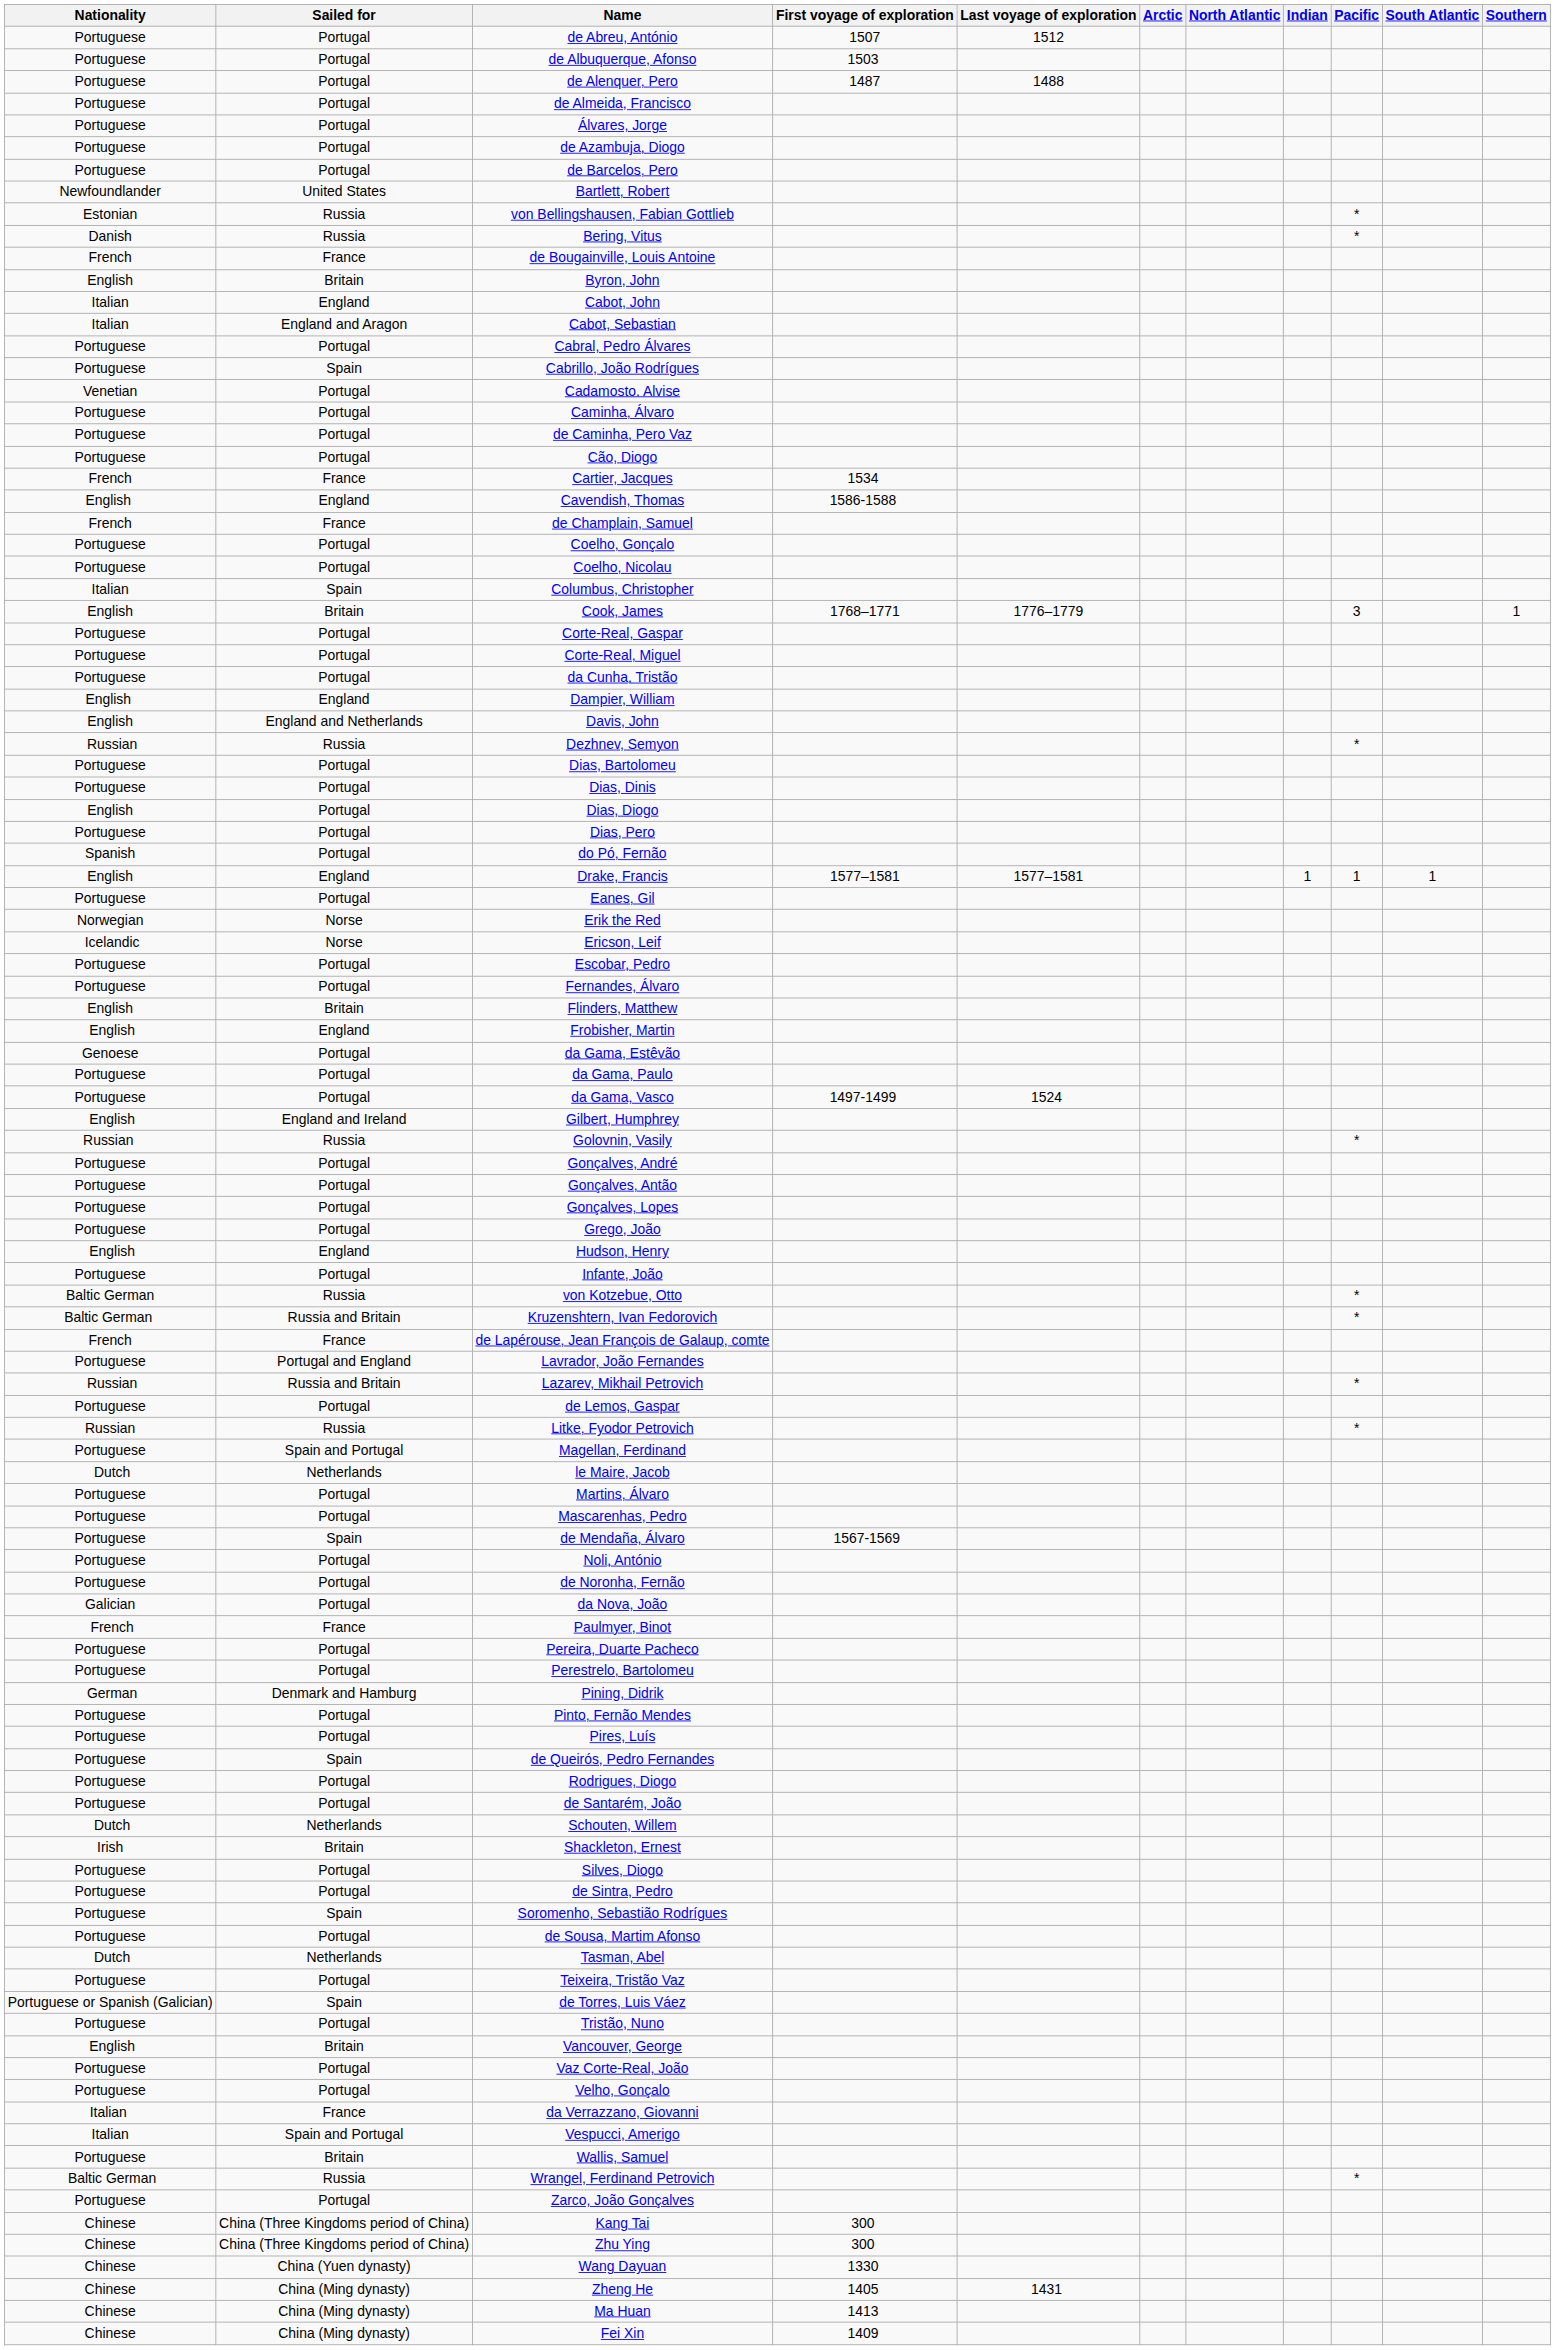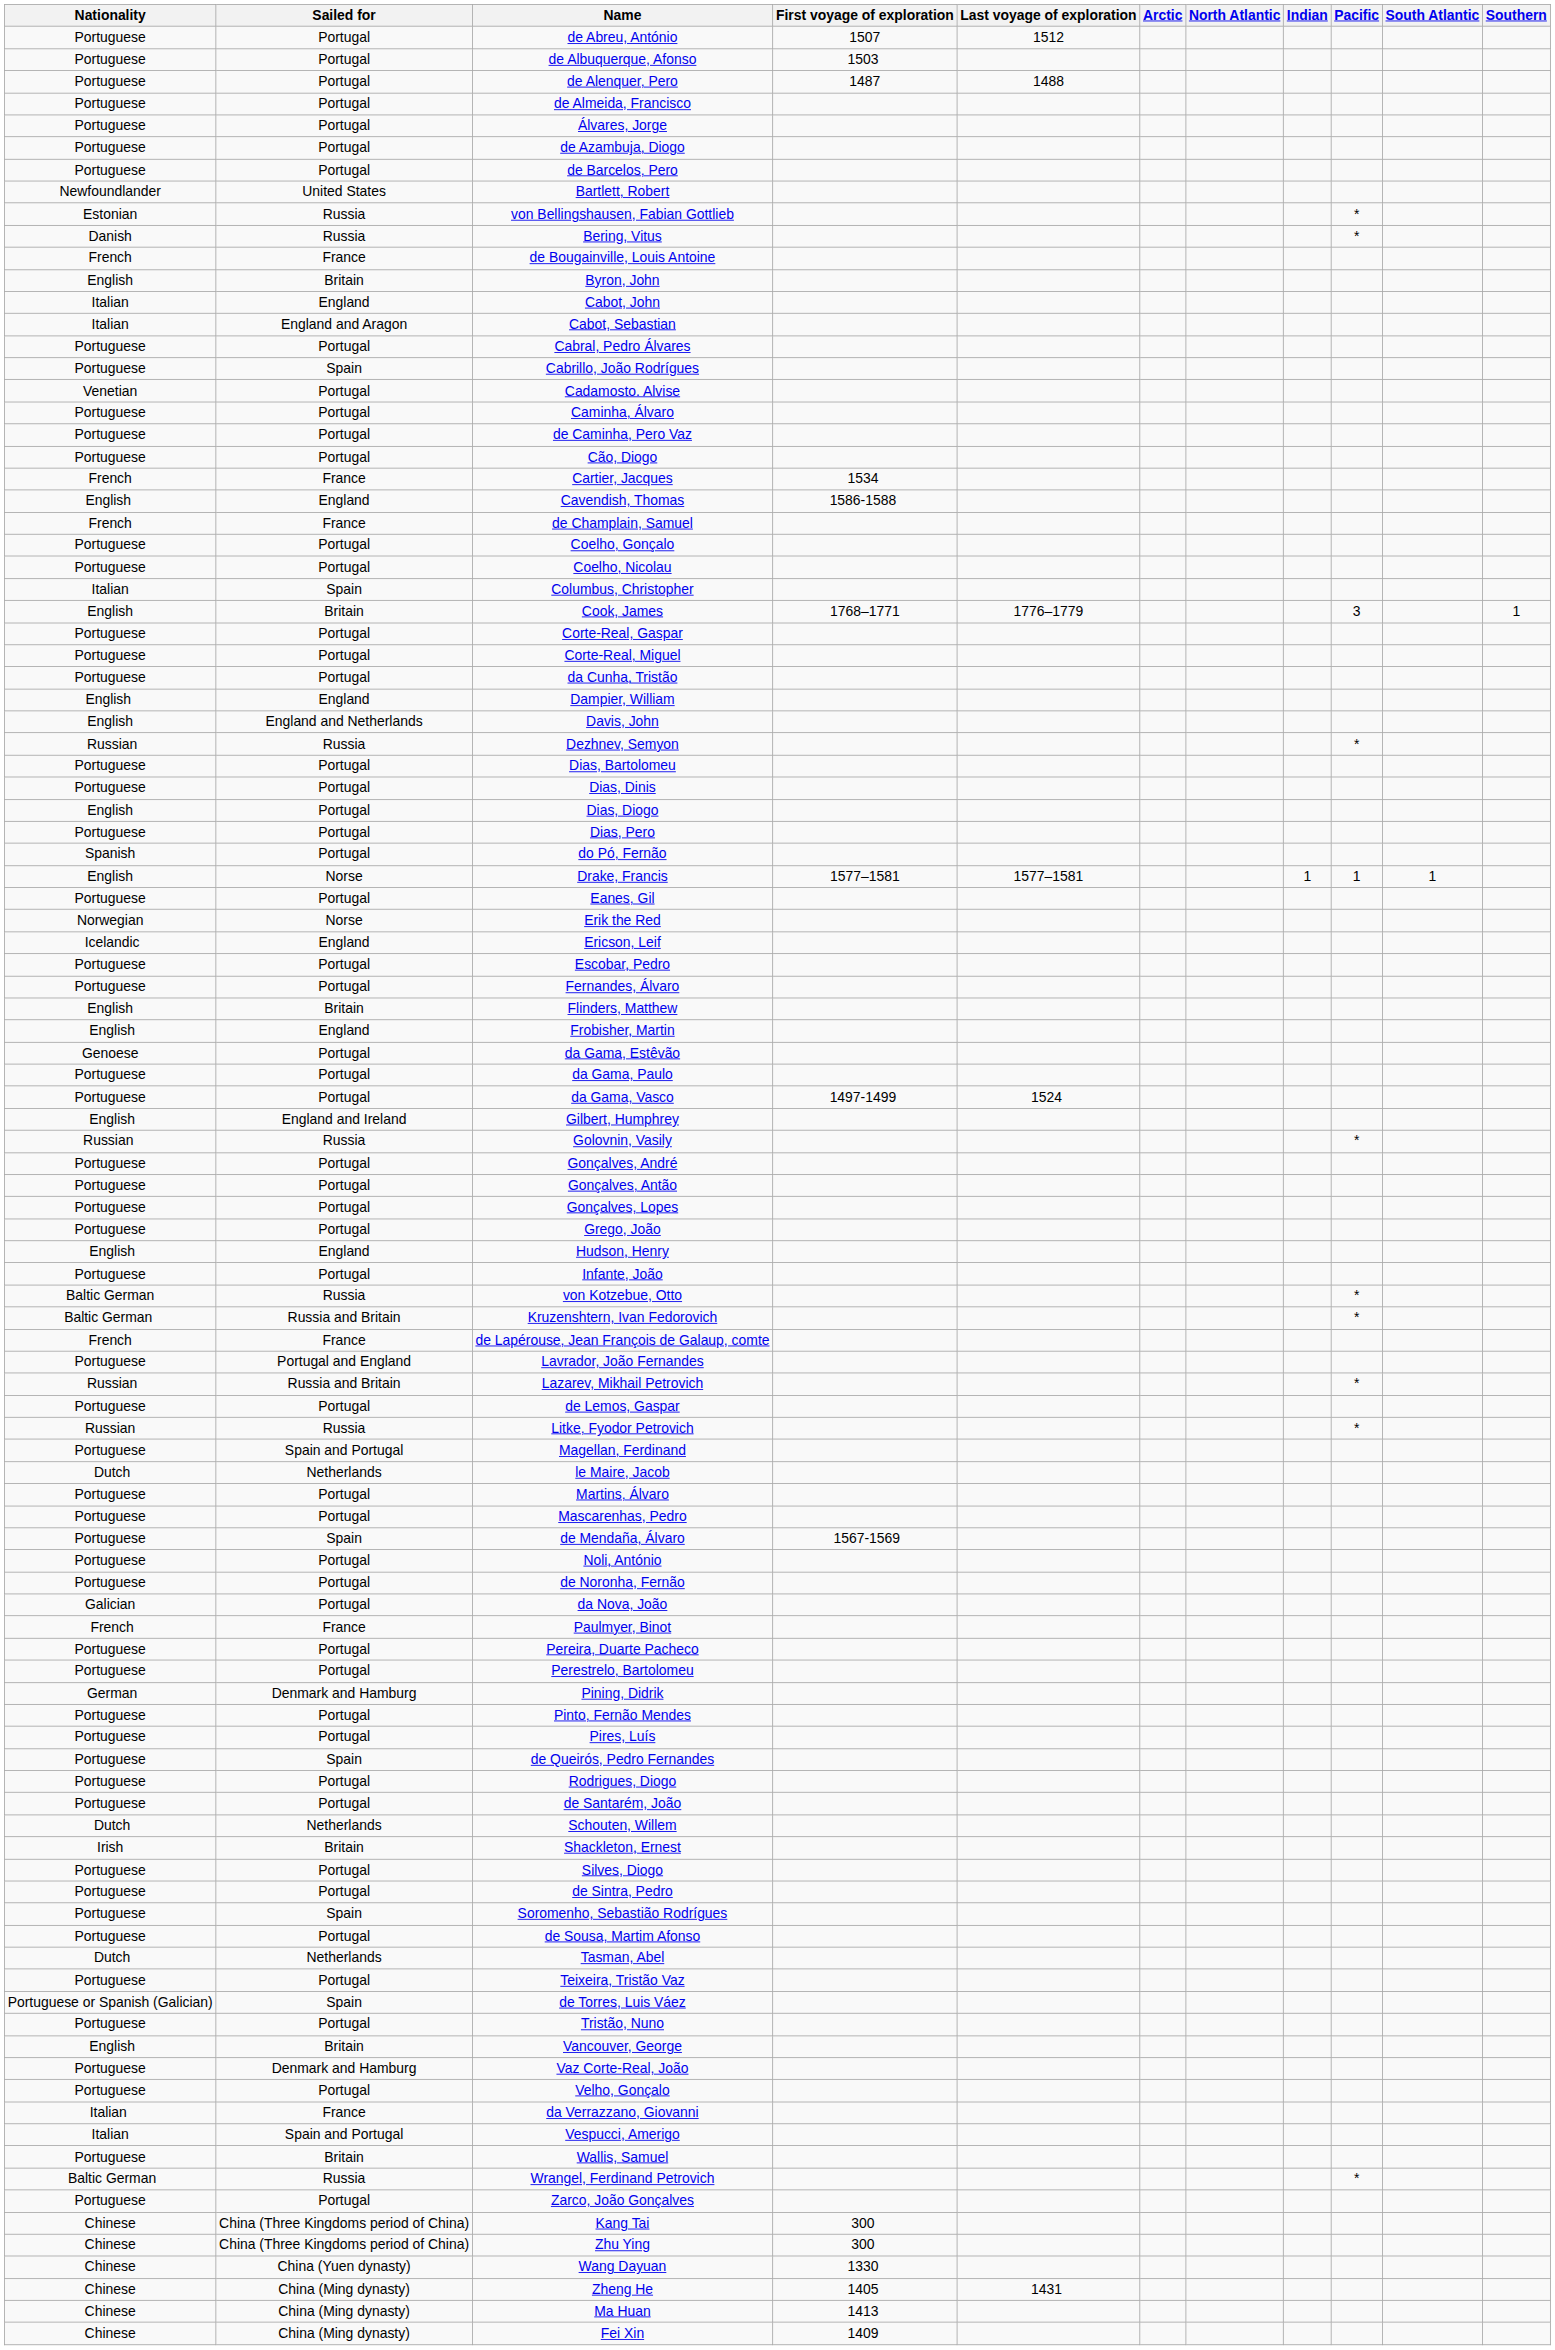Drake, Francis | Sailed for: England -> Norse
Ericson, Leif | Sailed for: Norse -> England
Vaz Corte-Real, João | Sailed for: Portugal -> Denmark and Hamburg
